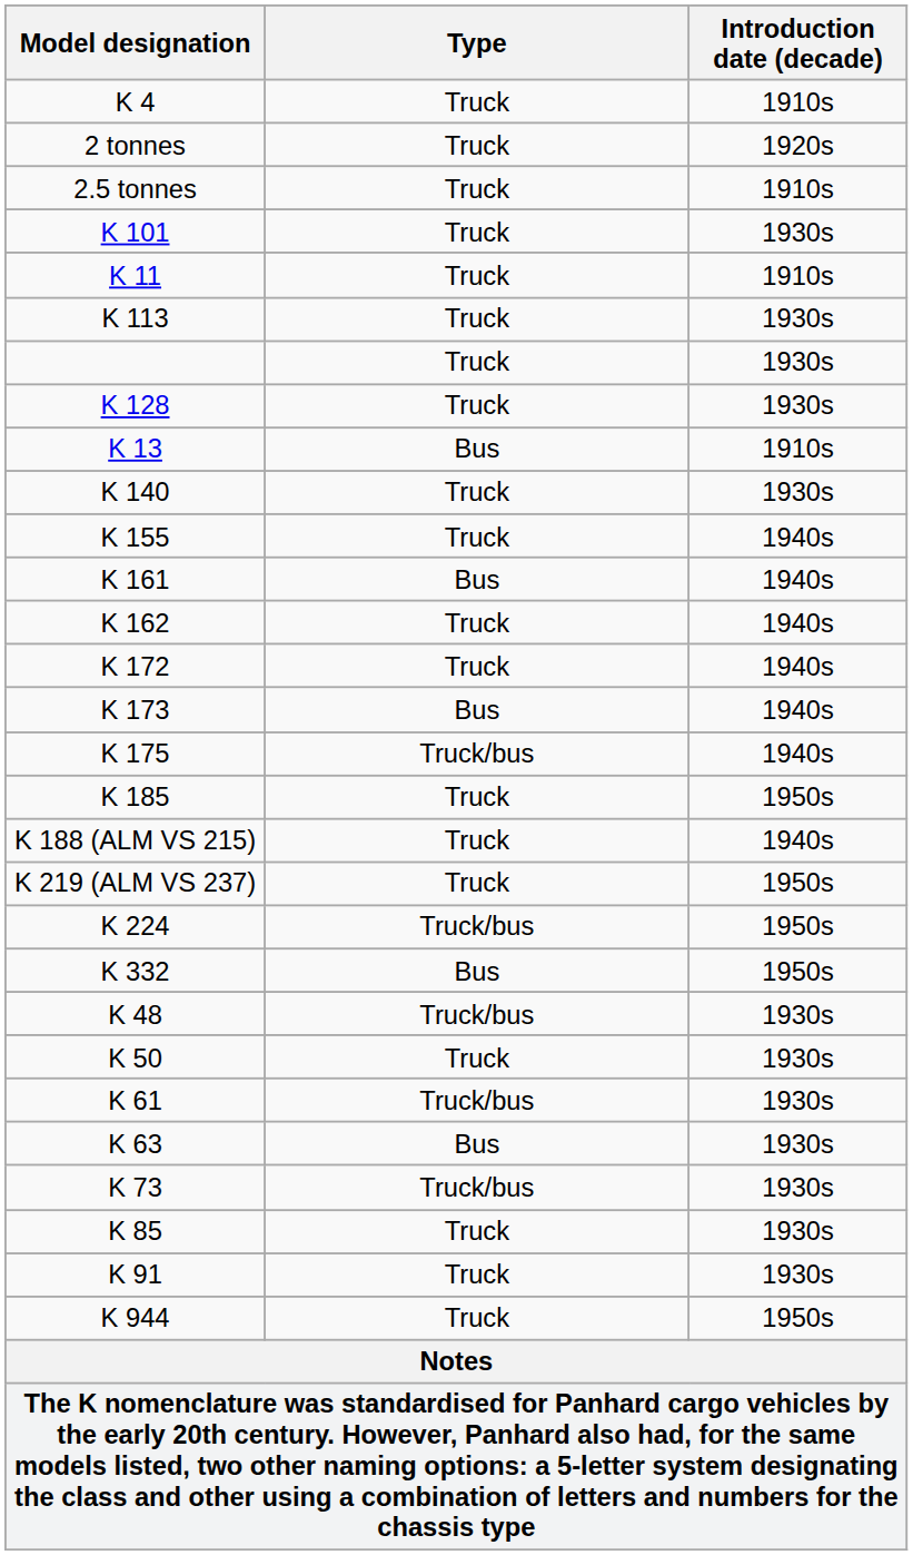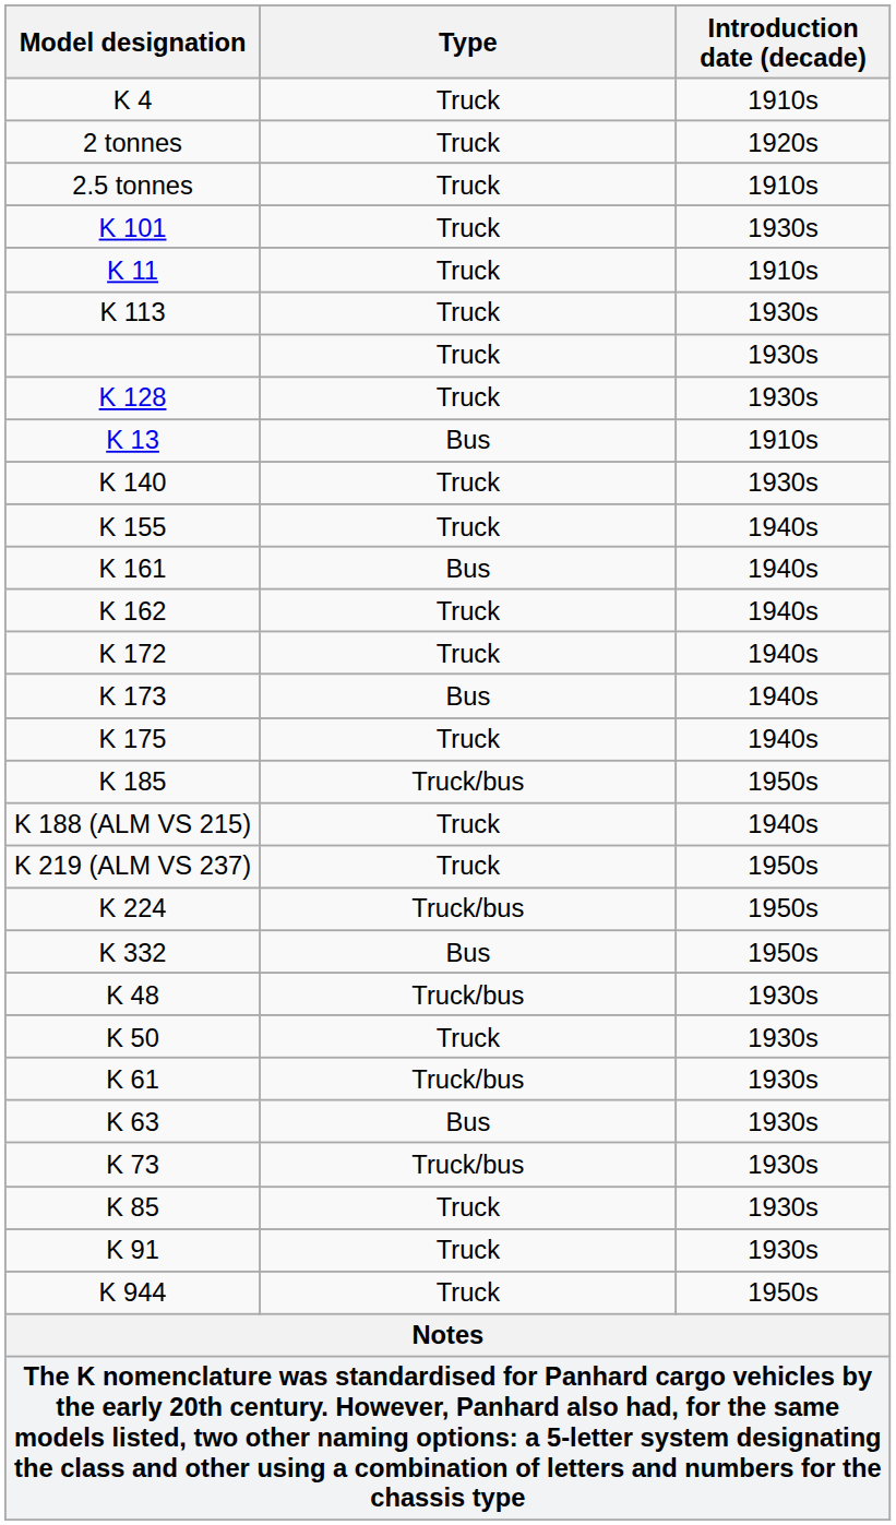K 175 | Type: Truck/bus -> Truck
K 185 | Type: Truck -> Truck/bus
